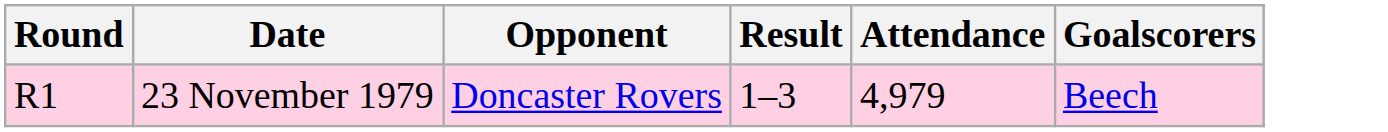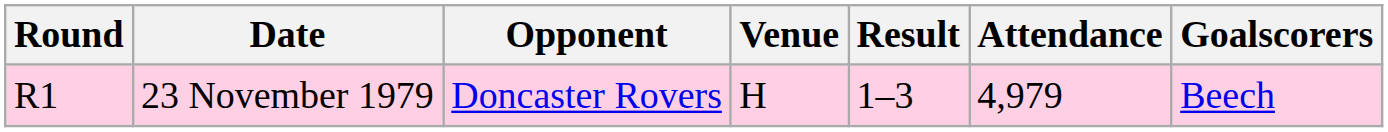+ column: Venue | H
